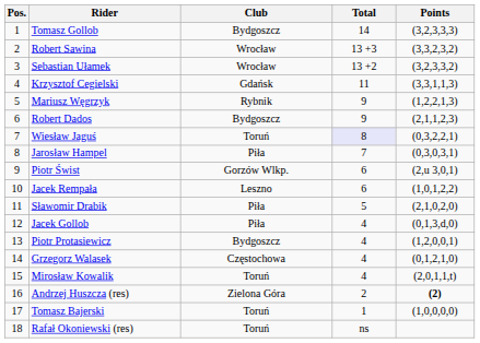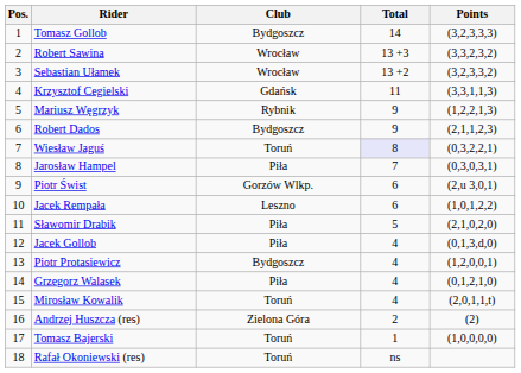Grzegorz Walasek | Club: Częstochowa -> Piła
Andrzej Huszcza (res) | Points: bold -> normal
